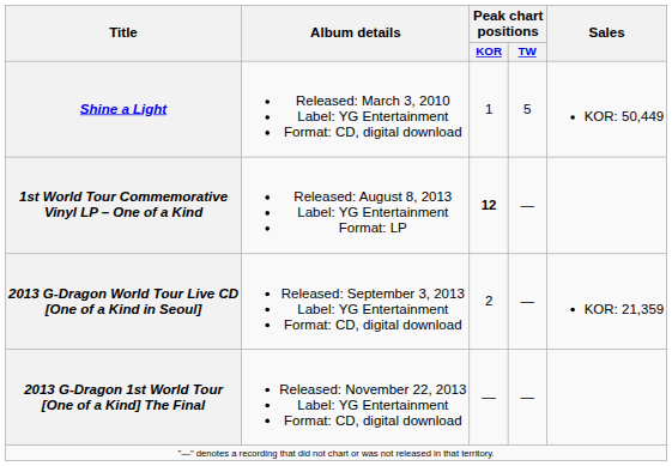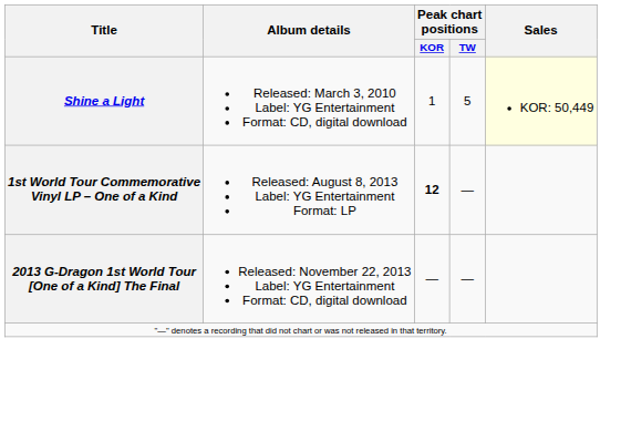Shine a Light | Sales: no background -> lightyellow background
- row: 2013 G-Dragon World Tour Live CD [One of a Kind in Seoul] | Released: September 3, 2013 Label: YG Entertainment Format: CD, digital download | 2 | — | KOR: 21,359
